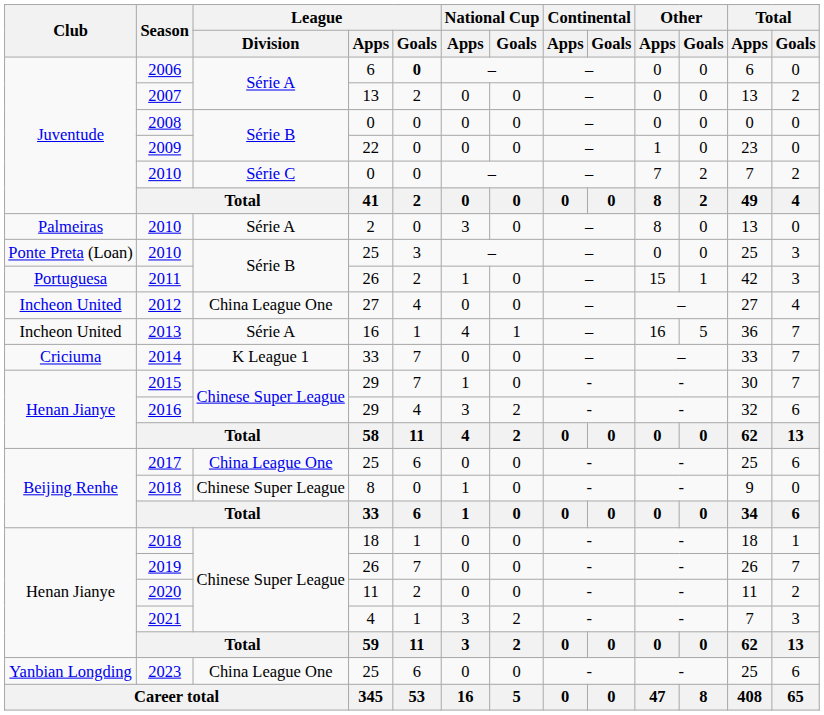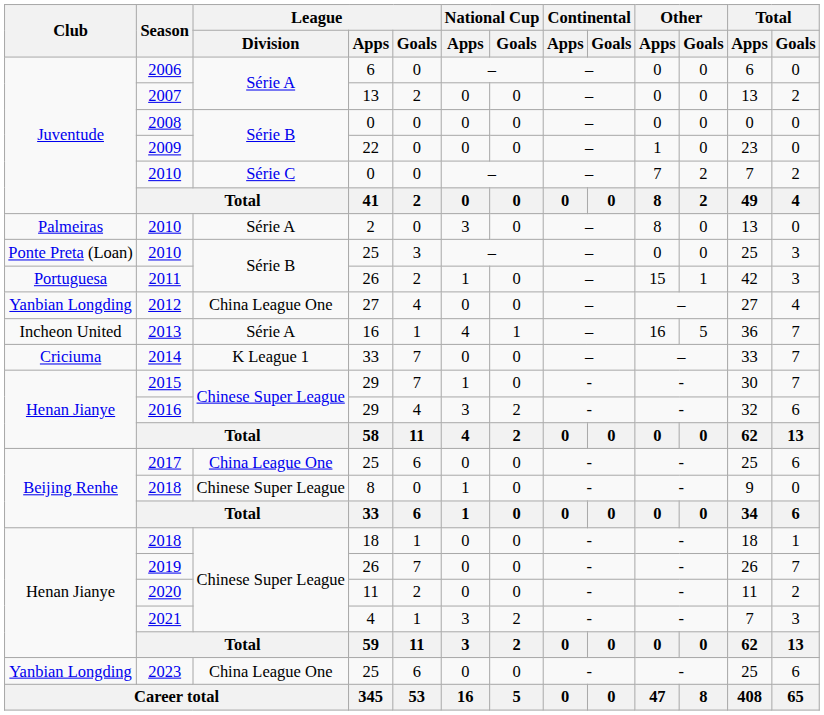2006 | League / Goals: bold -> normal
2012 | Club: Incheon United -> Yanbian Longding
